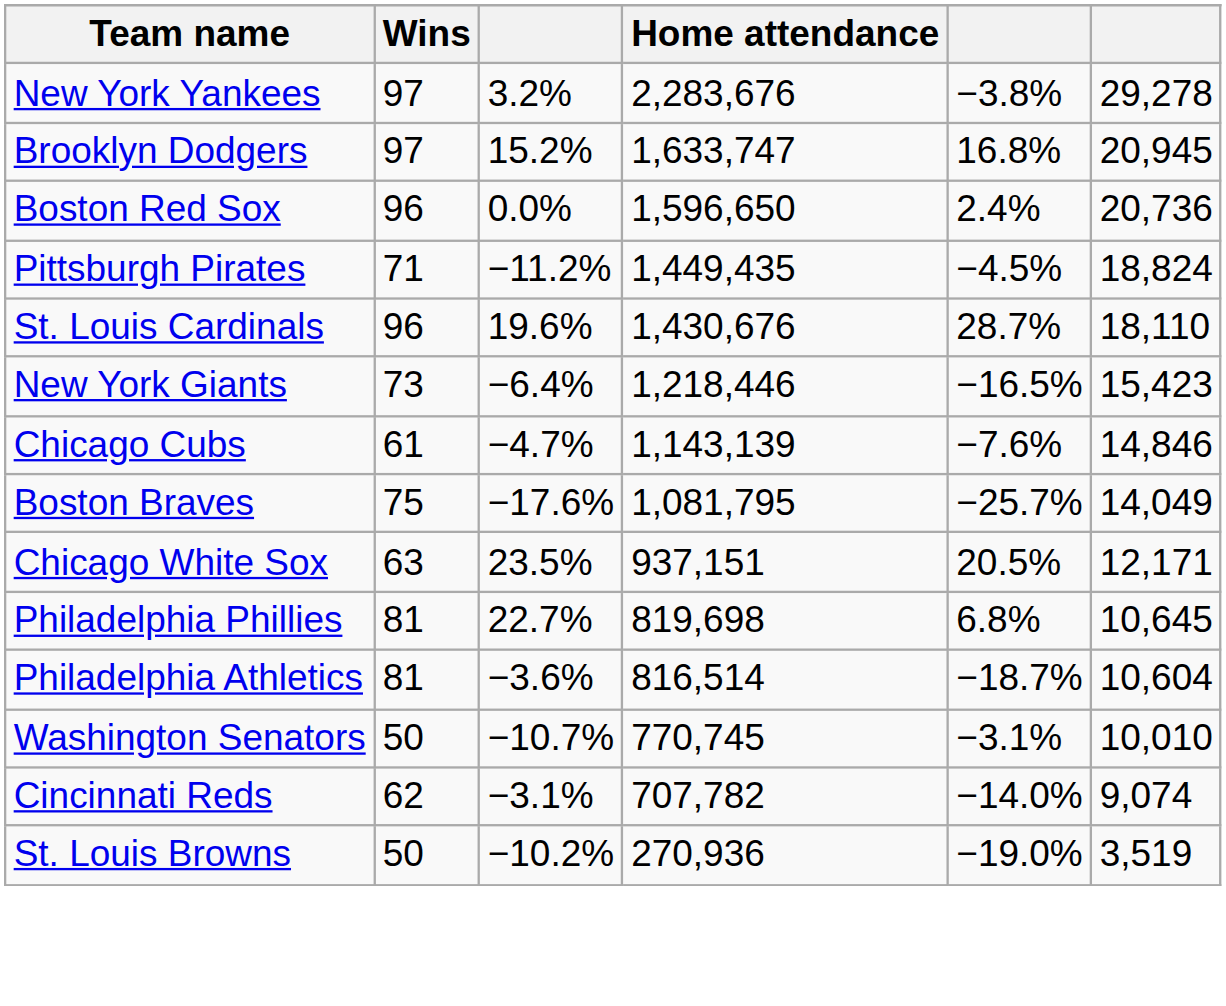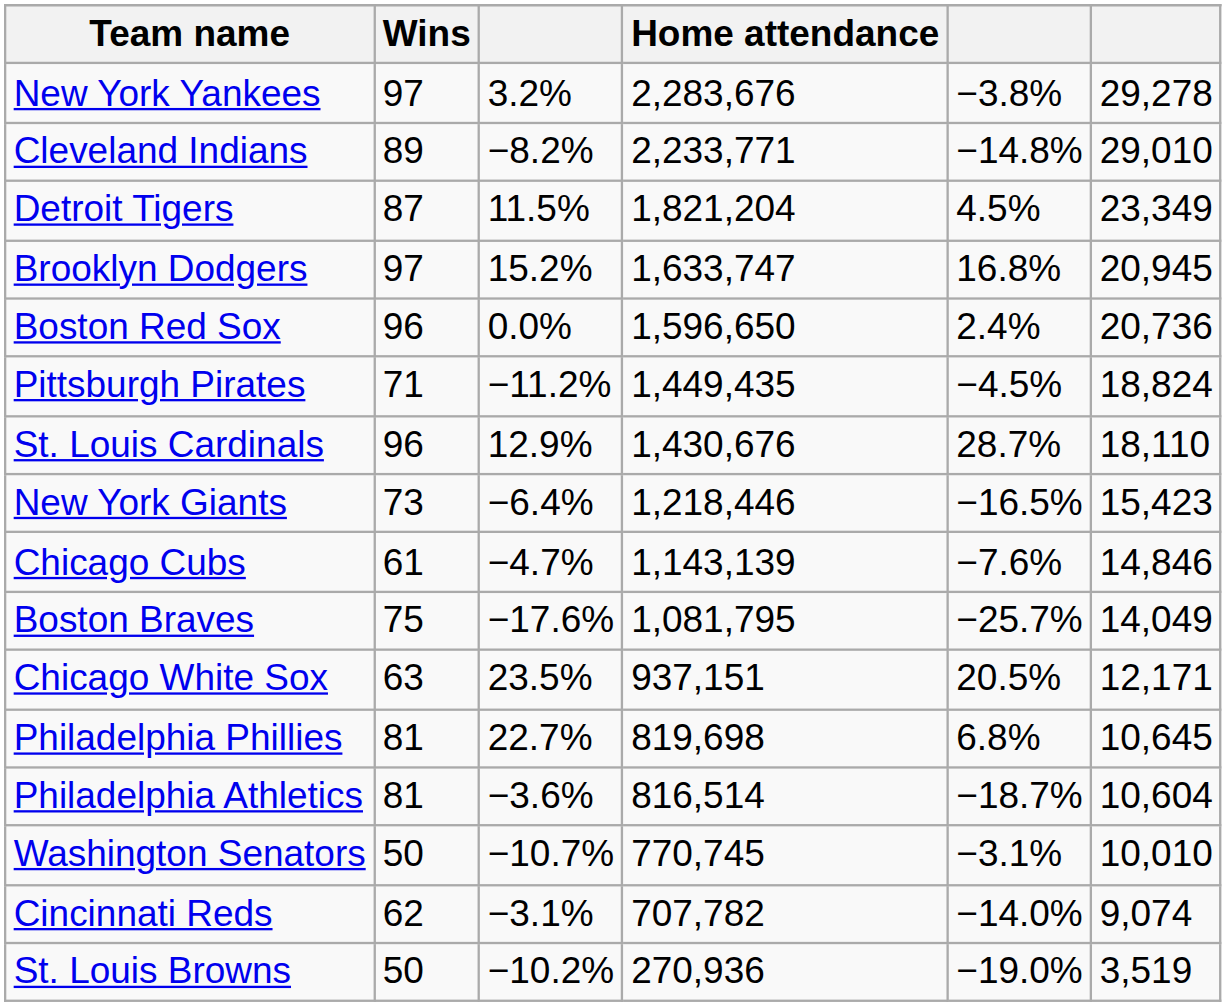+ row: Cleveland Indians | 89 | −8.2% | 2,233,771 | −14.8% | 29,010
+ row: Detroit Tigers | 87 | 11.5% | 1,821,204 | 4.5% | 23,349
St. Louis Cardinals | column 3: 19.6% -> 12.9%
